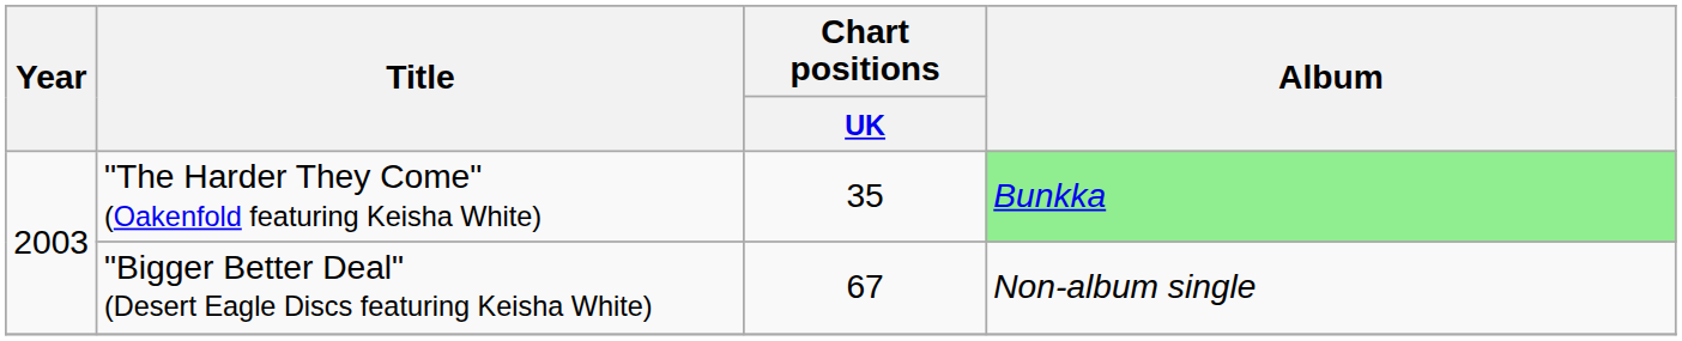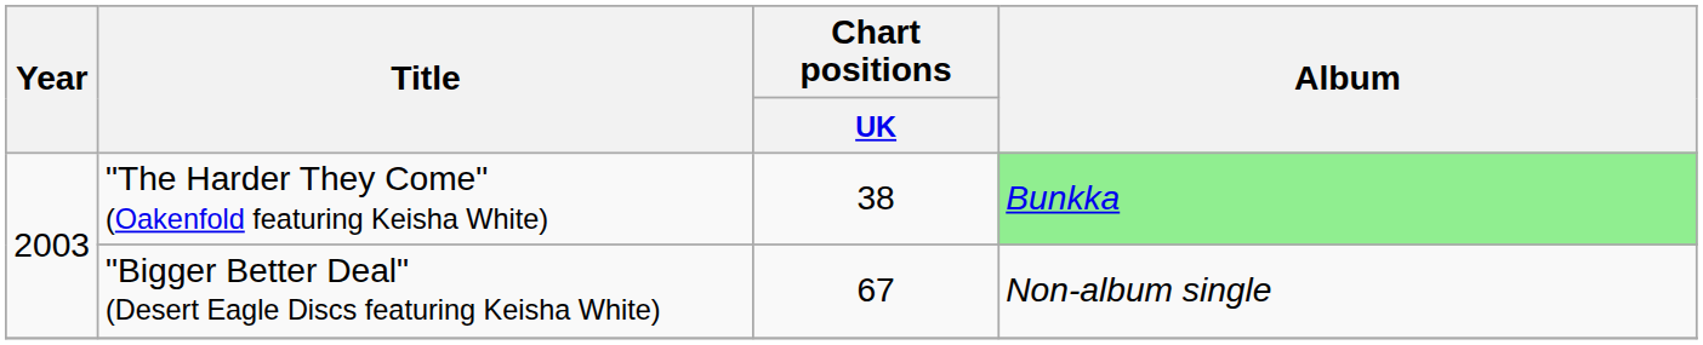"The Harder They Come" (Oakenfold featuring Keisha White) | Chart positions / UK: 35 -> 38
